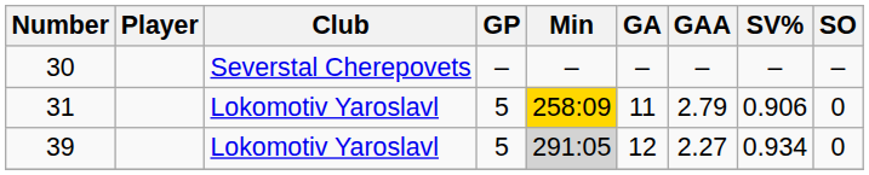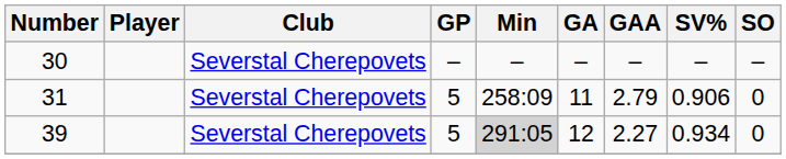31 | Club: Lokomotiv Yaroslavl -> Severstal Cherepovets
31 | Min: gold background -> no background
39 | Club: Lokomotiv Yaroslavl -> Severstal Cherepovets
